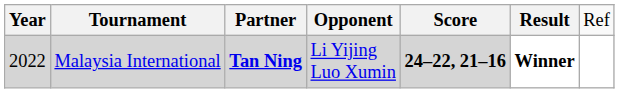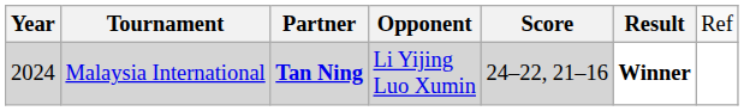Malaysia International | column 1: 2022 -> 2024
Malaysia International | column 5: bold -> normal
